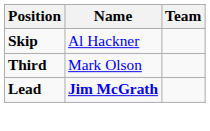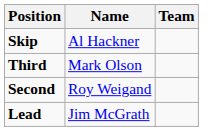+ row: Second | Roy Weigand
Lead | Name: bold -> normal
